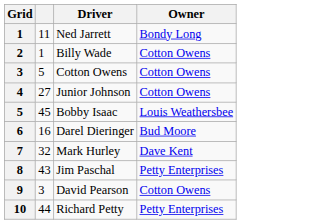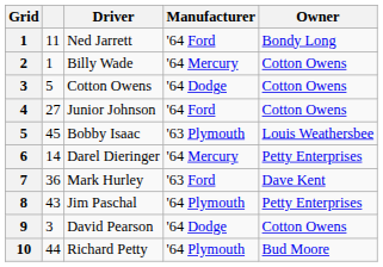+ column: Manufacturer | '64 Ford | '64 Mercury | '64 Dodge | '64 Ford | '63 Plymouth | '64 Mercury | '63 Ford | '64 Plymouth | '64 Dodge | '64 Plymouth
Darel Dieringer | column 2: 16 -> 14
Darel Dieringer | Owner: Bud Moore -> Petty Enterprises
Mark Hurley | column 2: 32 -> 36
Richard Petty | Owner: Petty Enterprises -> Bud Moore
